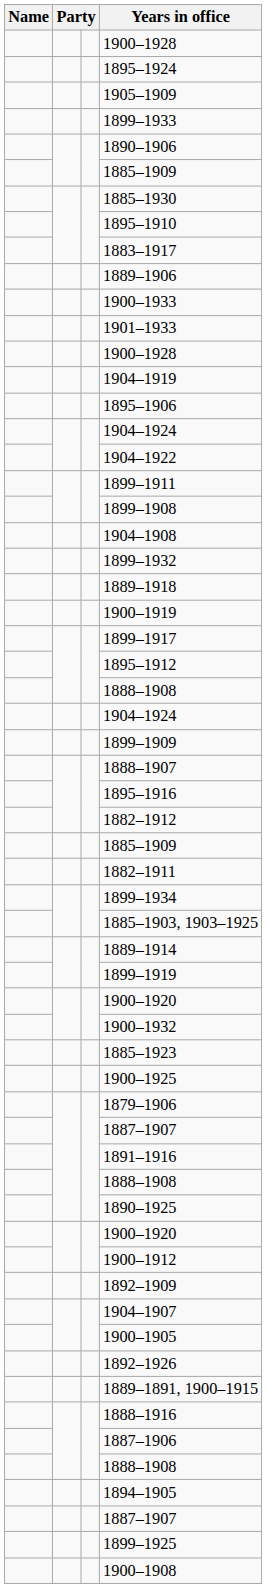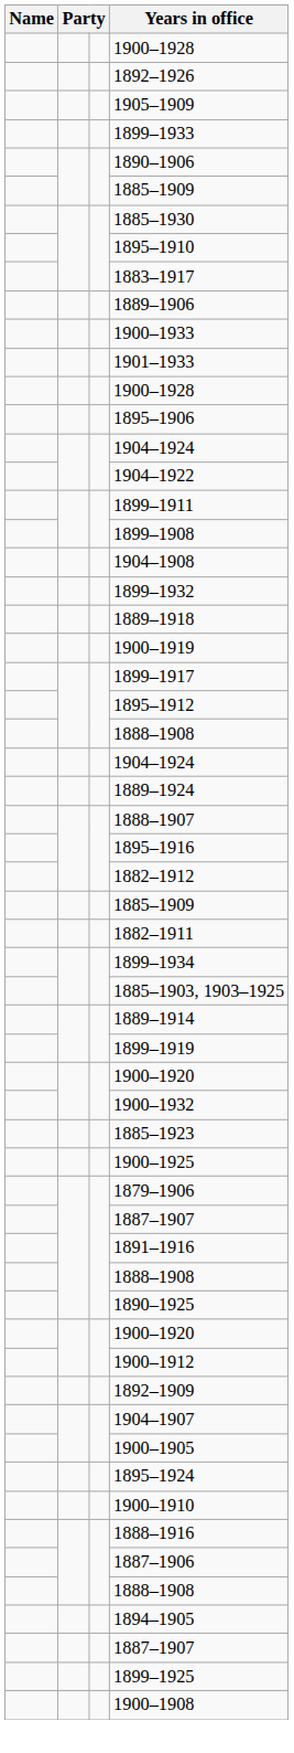rows swapped: 1892–1926 <-> 1895–1924
- row: 1904–1919
- row: 1899–1909
+ row: 1889–1924
+ row: 1900–1910
- row: 1889–1891, 1900–1915
